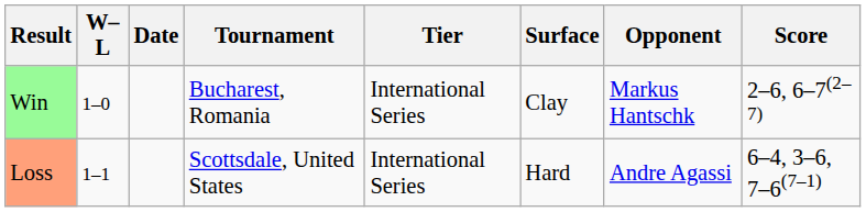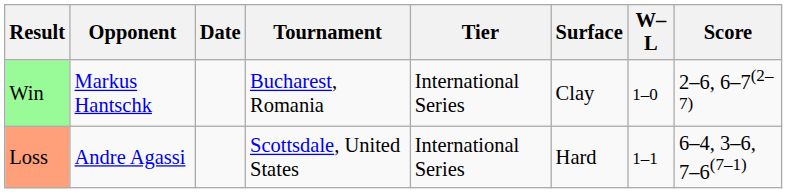columns swapped: W–L <-> Opponent
